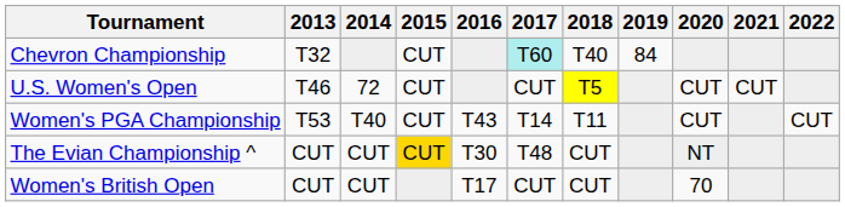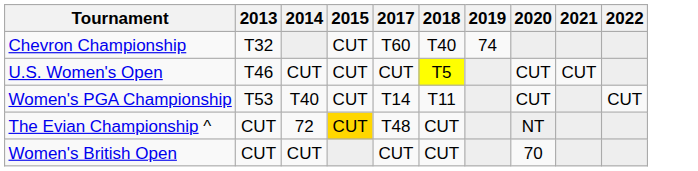- column: 2016 | T43 | T30 | T17
Chevron Championship | 2017: paleturquoise background -> no background
Chevron Championship | 2019: 84 -> 74
U.S. Women's Open | 2014: 72 -> CUT
The Evian Championship ^ | 2014: CUT -> 72
